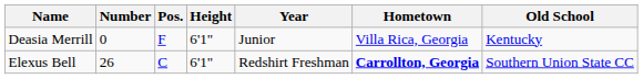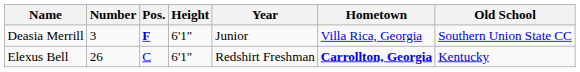Deasia Merrill | Number: 0 -> 3
Deasia Merrill | Pos.: normal -> bold
Deasia Merrill | Old School: Kentucky -> Southern Union State CC
Elexus Bell | Old School: Southern Union State CC -> Kentucky
